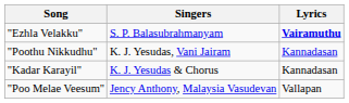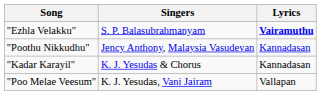"Poothu Nikkudhu" | Singers: K. J. Yesudas, Vani Jairam -> Jency Anthony, Malaysia Vasudevan
"Poo Melae Veesum" | Singers: Jency Anthony, Malaysia Vasudevan -> K. J. Yesudas, Vani Jairam
